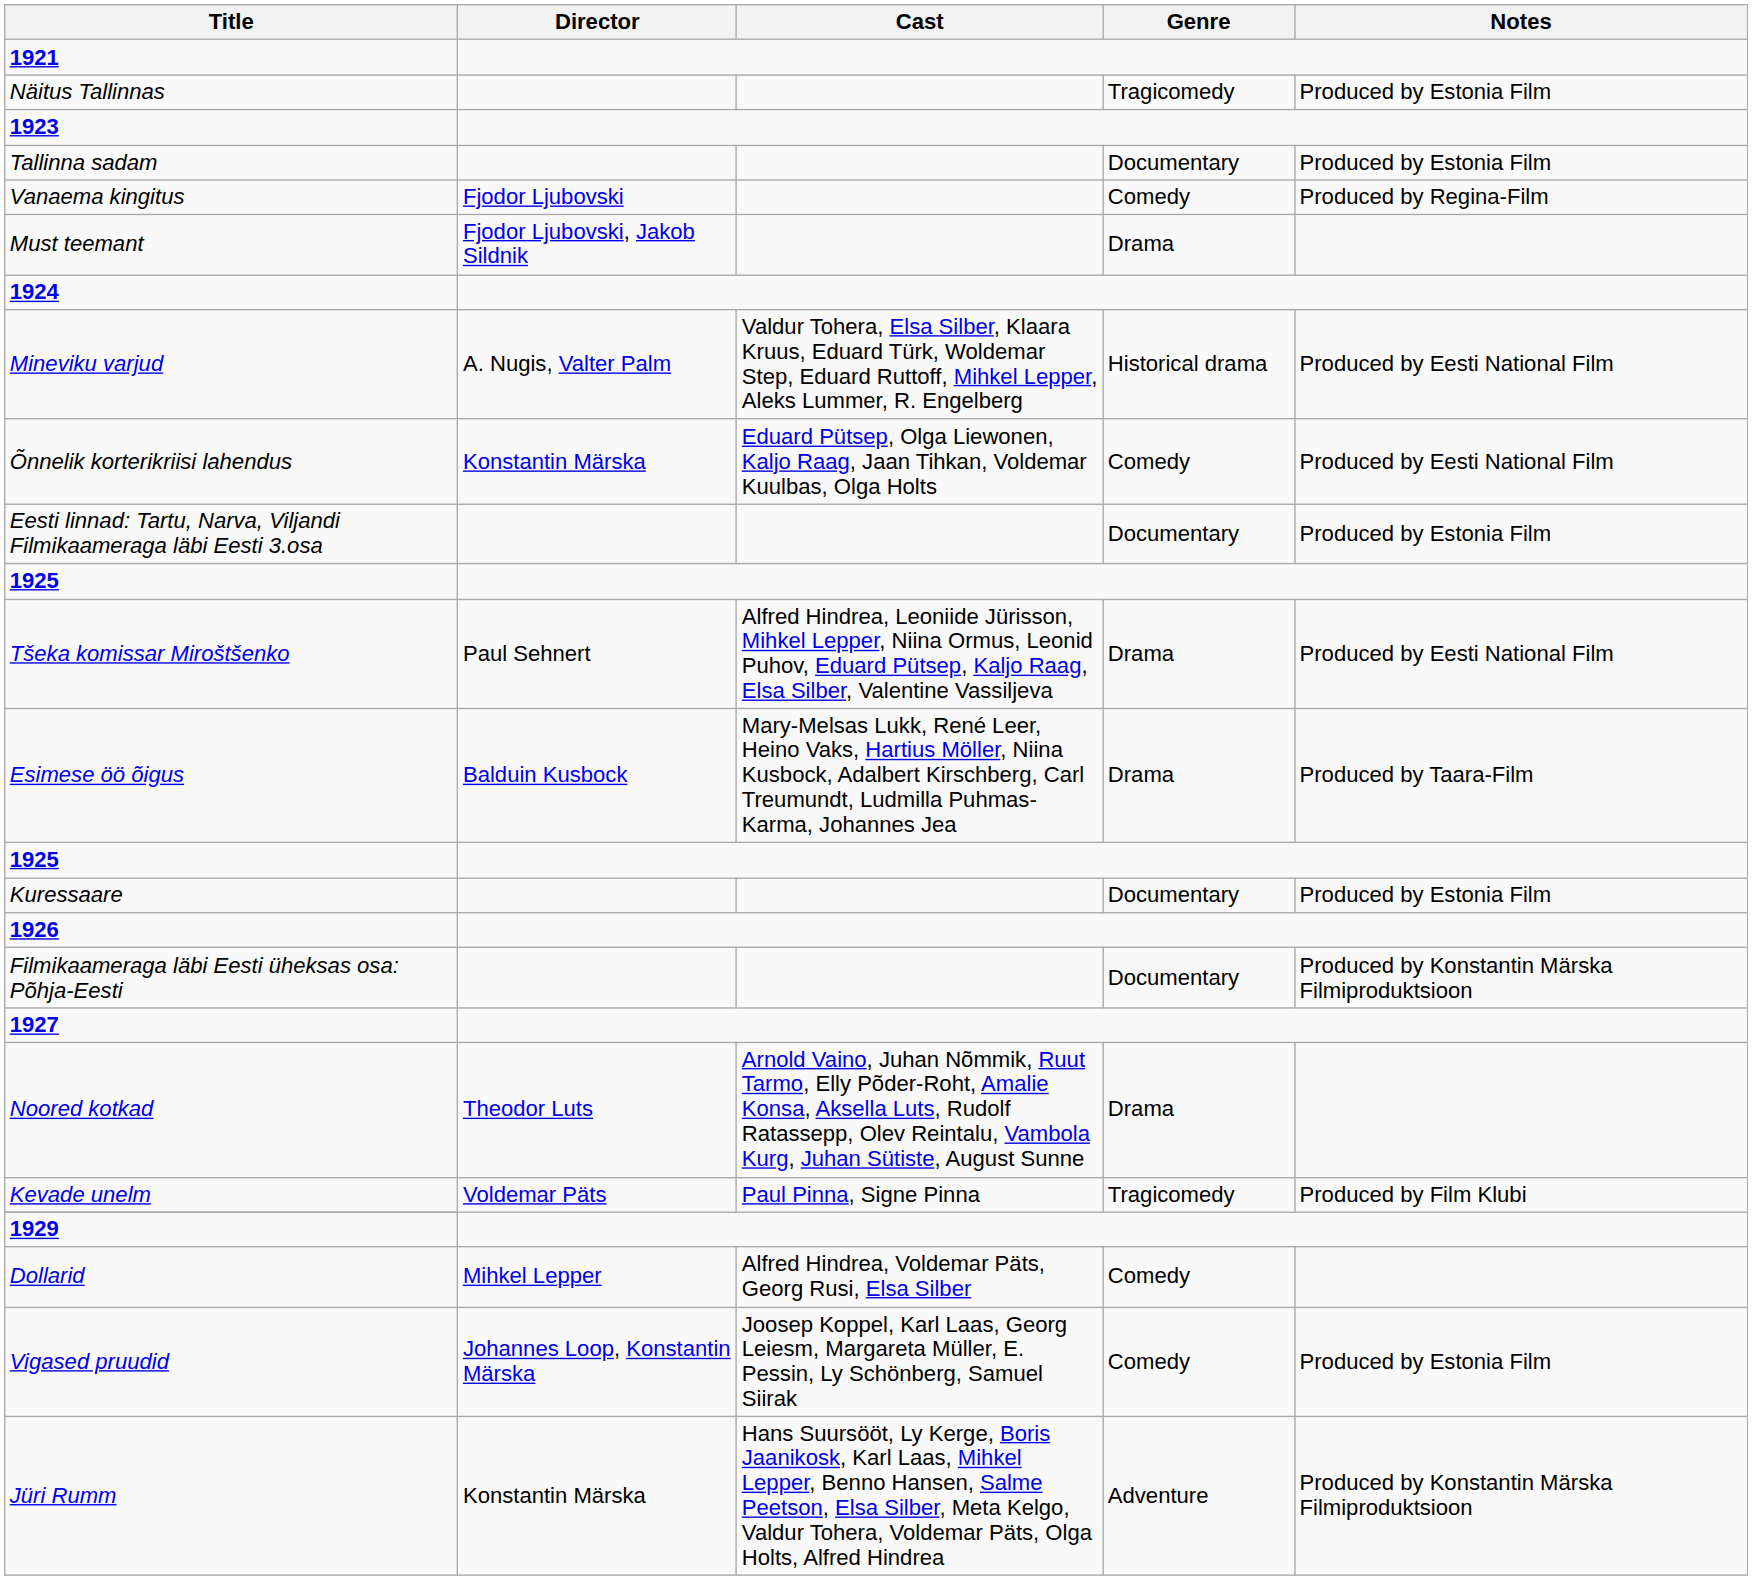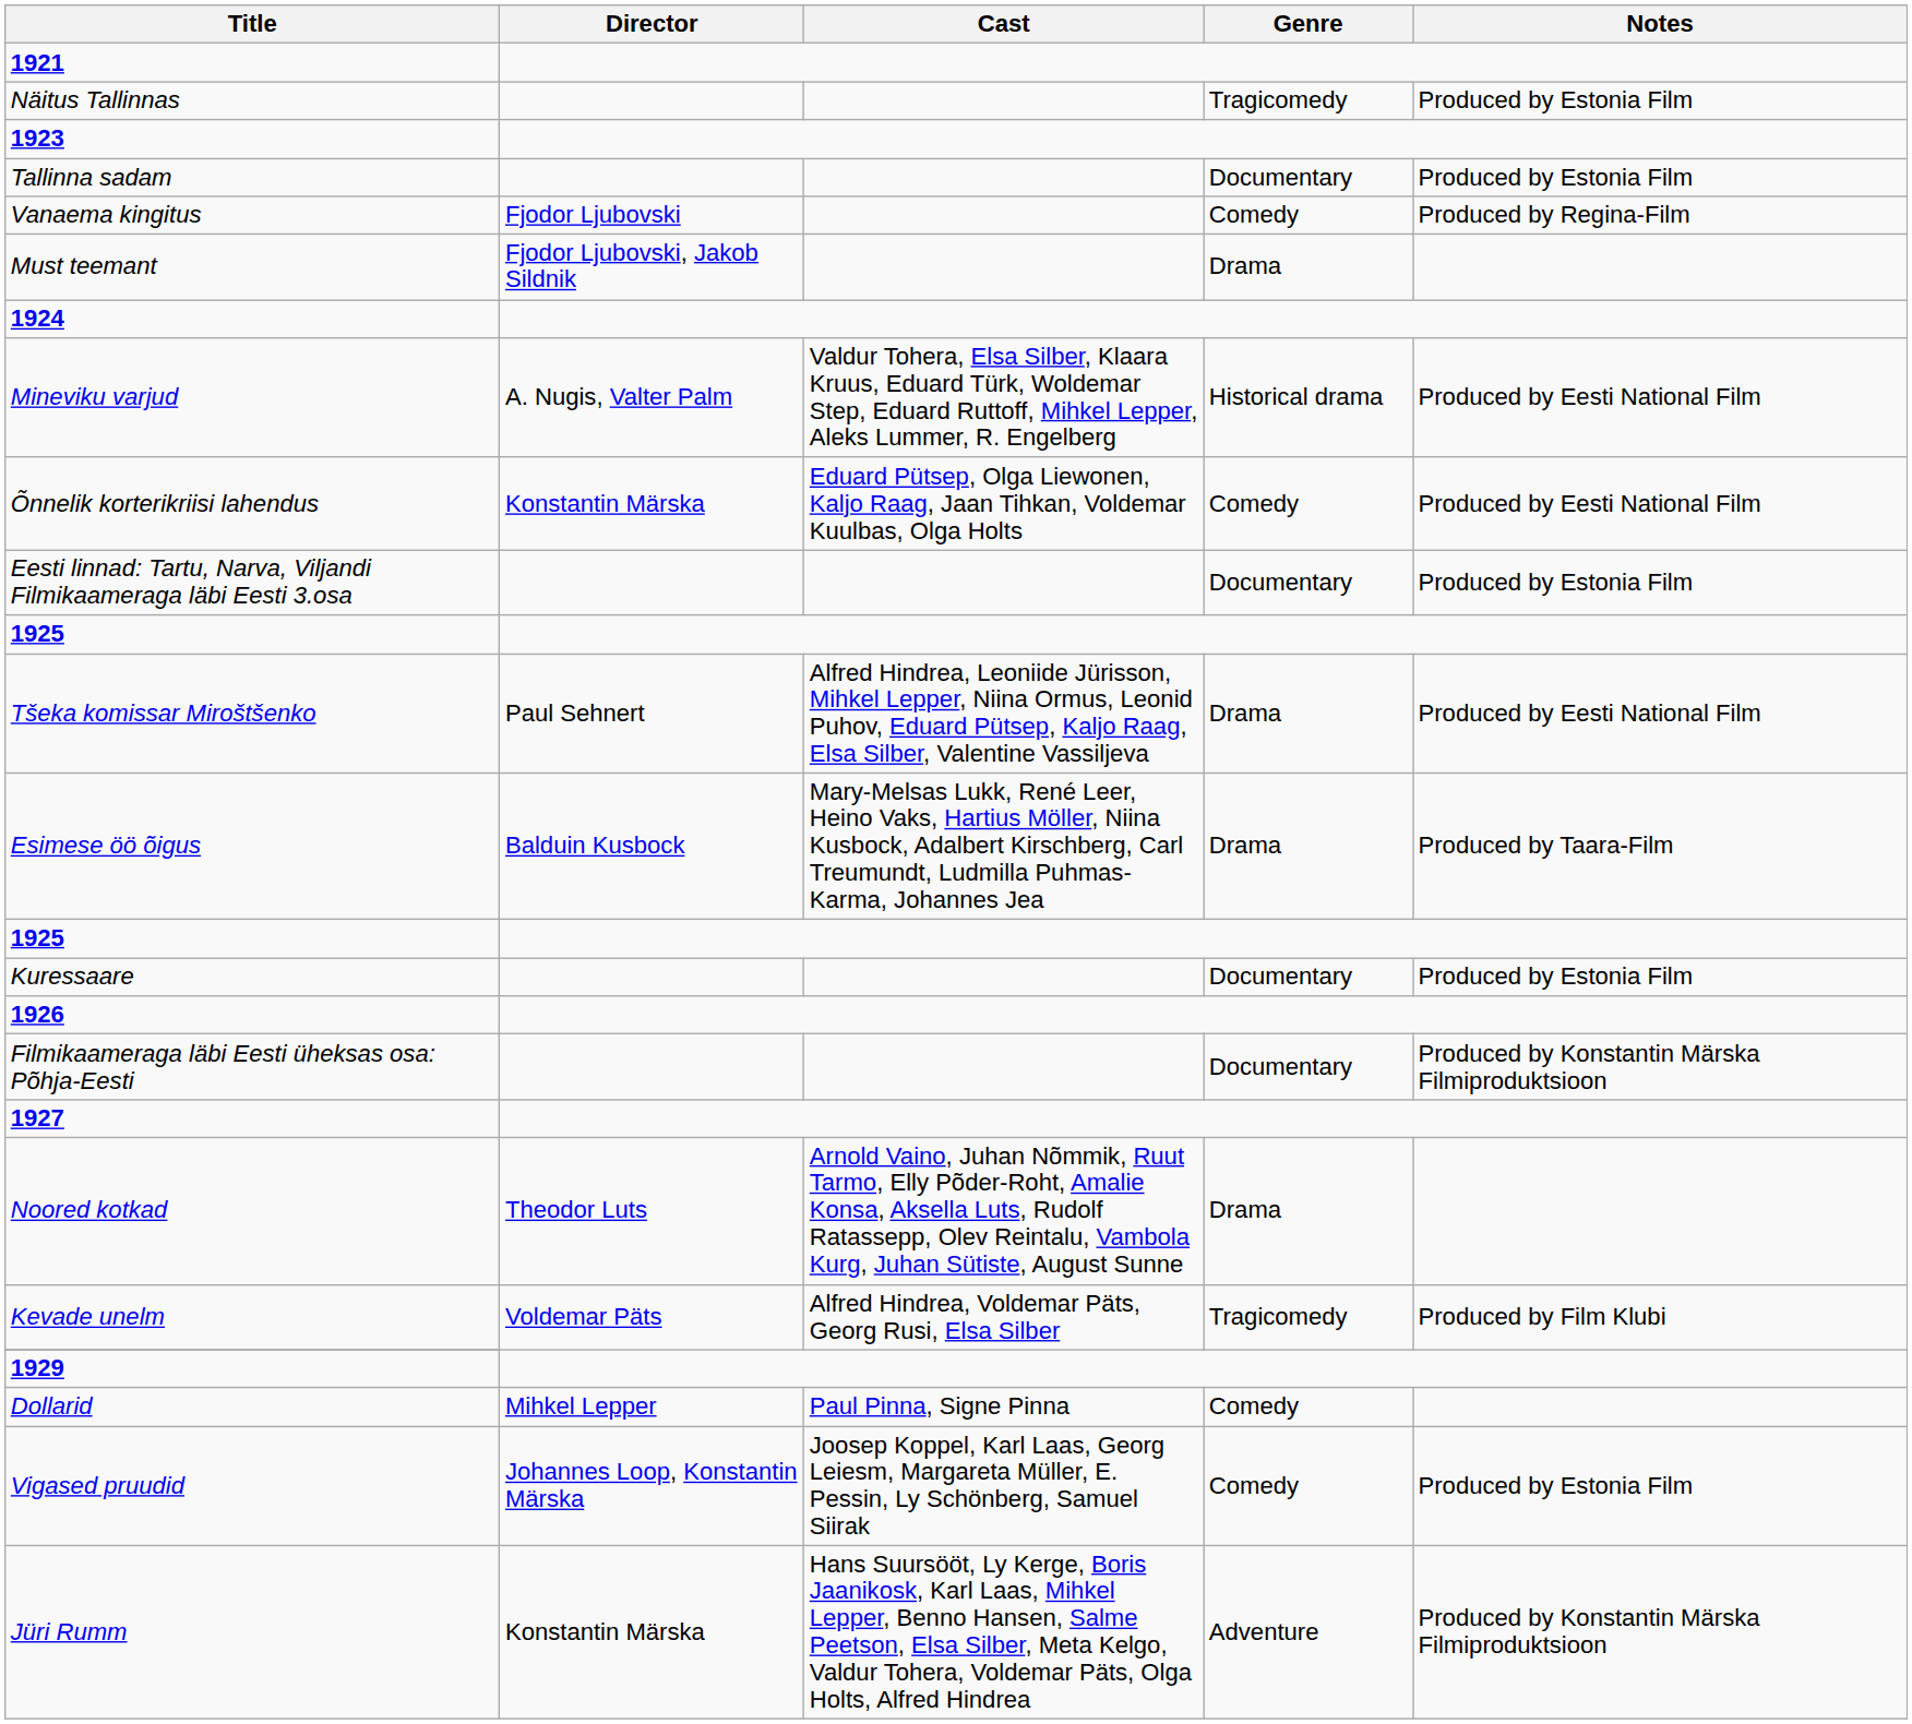Kevade unelm | Cast: Paul Pinna, Signe Pinna -> Alfred Hindrea, Voldemar Päts, Georg Rusi, Elsa Silber
Dollarid | Cast: Alfred Hindrea, Voldemar Päts, Georg Rusi, Elsa Silber -> Paul Pinna, Signe Pinna
